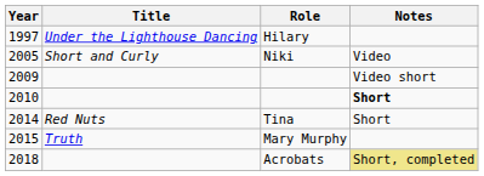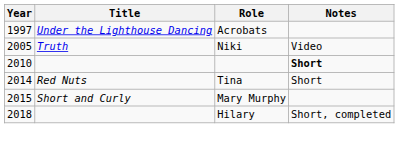1997 | Role: Hilary -> Acrobats
2005 | Title: Short and Curly -> Truth
- row: 2009 | Video short
2015 | Title: Truth -> Short and Curly
2018 | Role: Acrobats -> Hilary
2018 | Notes: khaki background -> no background
